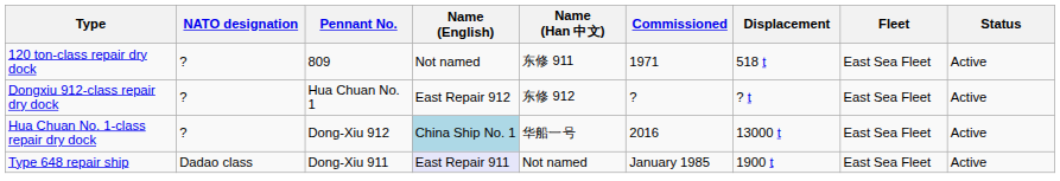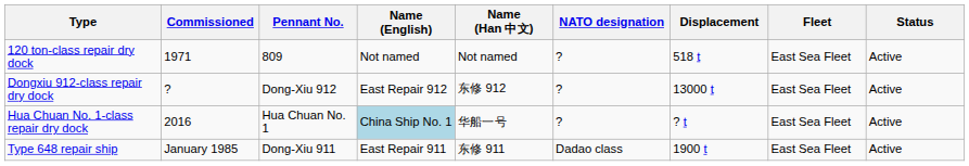columns swapped: NATO designation <-> Commissioned
120 ton-class repair dry dock | Name (Han 中文): 东修 911 -> Not named
Dongxiu 912-class repair dry dock | Pennant No.: Hua Chuan No. 1 -> Dong-Xiu 912
Dongxiu 912-class repair dry dock | Displacement: ? t -> 13000 t
Hua Chuan No. 1-class repair dry dock | Pennant No.: Dong-Xiu 912 -> Hua Chuan No. 1
Hua Chuan No. 1-class repair dry dock | Displacement: 13000 t -> ? t
Type 648 repair ship | Name (English): lavender background -> no background
Type 648 repair ship | Name (Han 中文): Not named -> 东修 911
